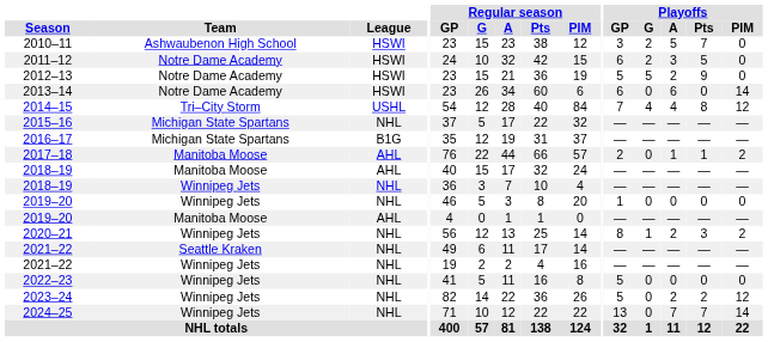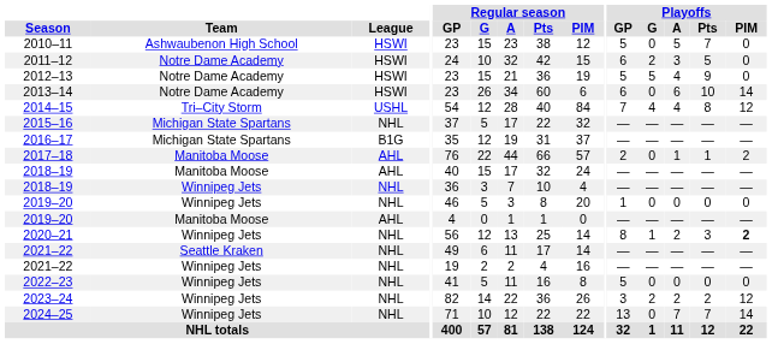2010–11 | Playoffs / GP: 3 -> 5
2010–11 | Playoffs / G: 2 -> 0
2012–13 | Playoffs / A: 2 -> 4
2013–14 | Playoffs / Pts: 0 -> 10
2020–21 | Playoffs / PIM: normal -> bold
2023–24 | Playoffs / GP: 5 -> 3
2023–24 | Playoffs / G: 0 -> 2
